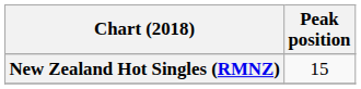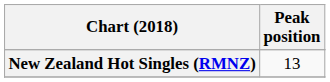New Zealand Hot Singles (RMNZ) | Peak position: 15 -> 13
